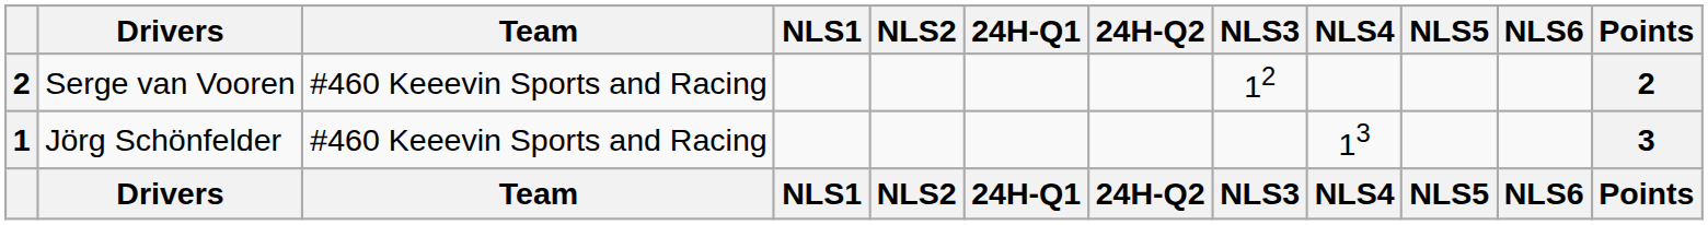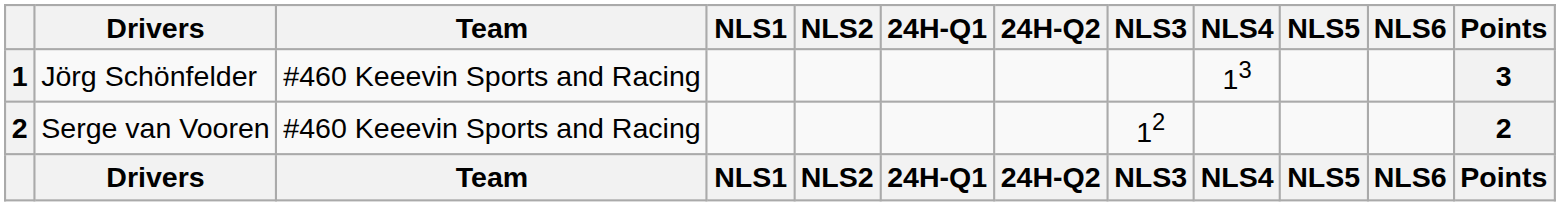rows swapped: Jörg Schönfelder <-> Serge van Vooren
